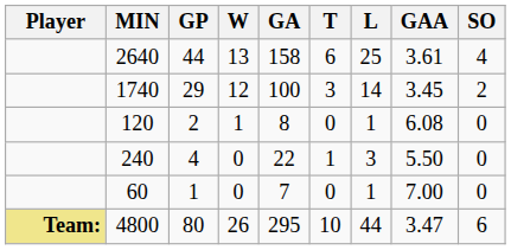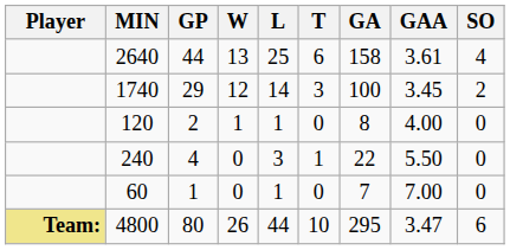columns swapped: L <-> GA
120 | GAA: 6.08 -> 4.00
